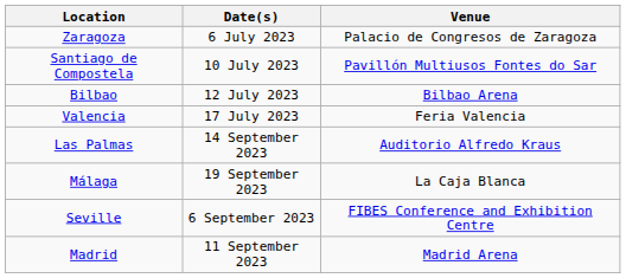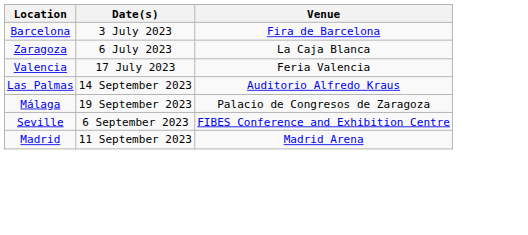+ row: Barcelona | 3 July 2023 | Fira de Barcelona
Zaragoza | Venue: Palacio de Congresos de Zaragoza -> La Caja Blanca
- row: Santiago de Compostela | 10 July 2023 | Pavillón Multiusos Fontes do Sar
- row: Bilbao | 12 July 2023 | Bilbao Arena
Málaga | Venue: La Caja Blanca -> Palacio de Congresos de Zaragoza
